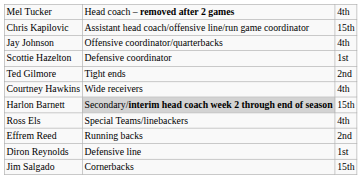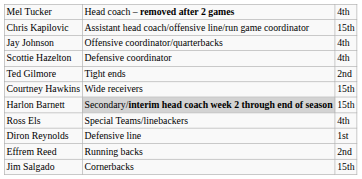Scottie Hazelton | column 3: 1st -> 4th
Courtney Hawkins | column 3: 4th -> 15th
rows swapped: Effrem Reed <-> Diron Reynolds
